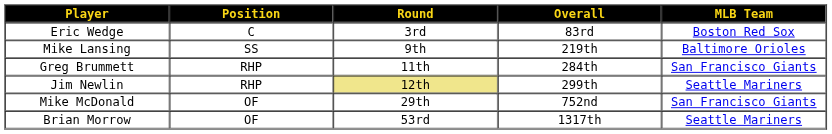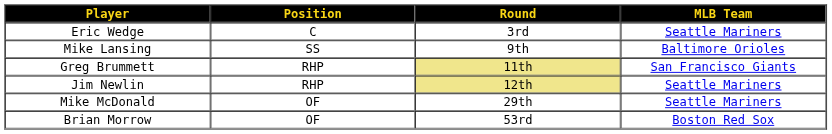- column: Overall | 83rd | 219th | 284th | 299th | 752nd | 1317th
Eric Wedge | MLB Team: Boston Red Sox -> Seattle Mariners
Greg Brummett | Round: no background -> khaki background
Mike McDonald | MLB Team: San Francisco Giants -> Seattle Mariners
Brian Morrow | MLB Team: Seattle Mariners -> Boston Red Sox
